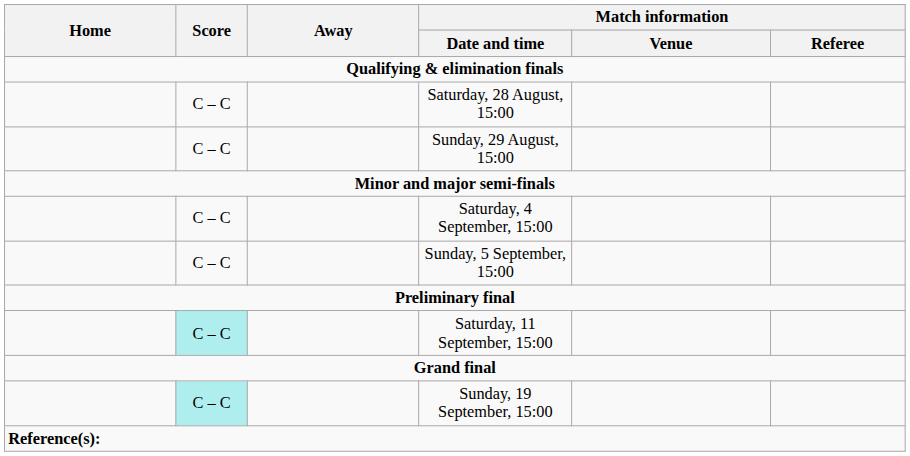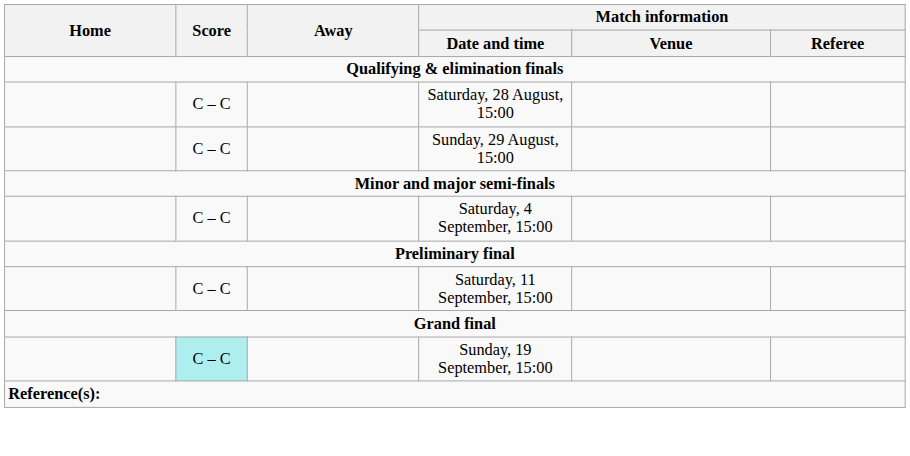- row: C – C | Sunday, 5 September, 15:00
Saturday, 11 September, 15:00 | Score: paleturquoise background -> no background
